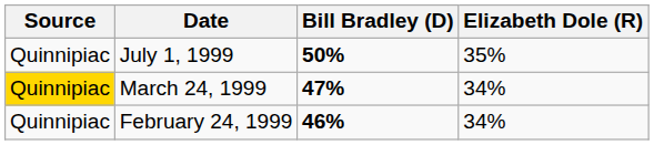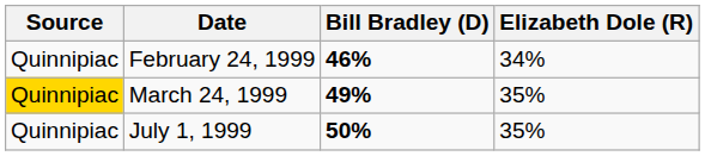rows swapped: February 24, 1999 <-> July 1, 1999
March 24, 1999 | Bill Bradley (D): 47% -> 49%
March 24, 1999 | Elizabeth Dole (R): 34% -> 35%
